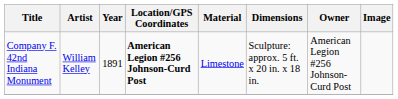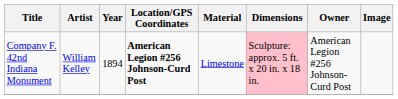Company F. 42nd Indiana Monument | Year: 1891 -> 1894
Company F. 42nd Indiana Monument | Dimensions: no background -> pink background
